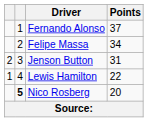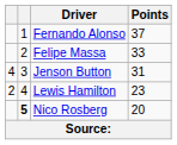Felipe Massa | Points: 34 -> 33
Jenson Button | column 1: 2 -> 4
Lewis Hamilton | column 1: 1 -> 2
Lewis Hamilton | Points: 22 -> 23
